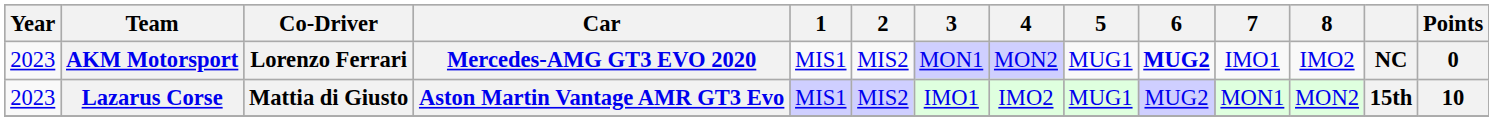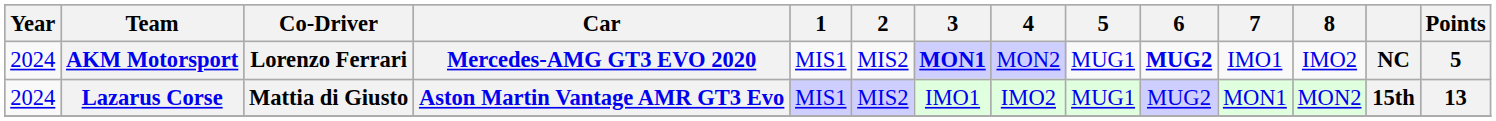AKM Motorsport | Year: 2023 -> 2024
AKM Motorsport | 3: normal -> bold
AKM Motorsport | Points: 0 -> 5
Lazarus Corse | Year: 2023 -> 2024
Lazarus Corse | Points: 10 -> 13
